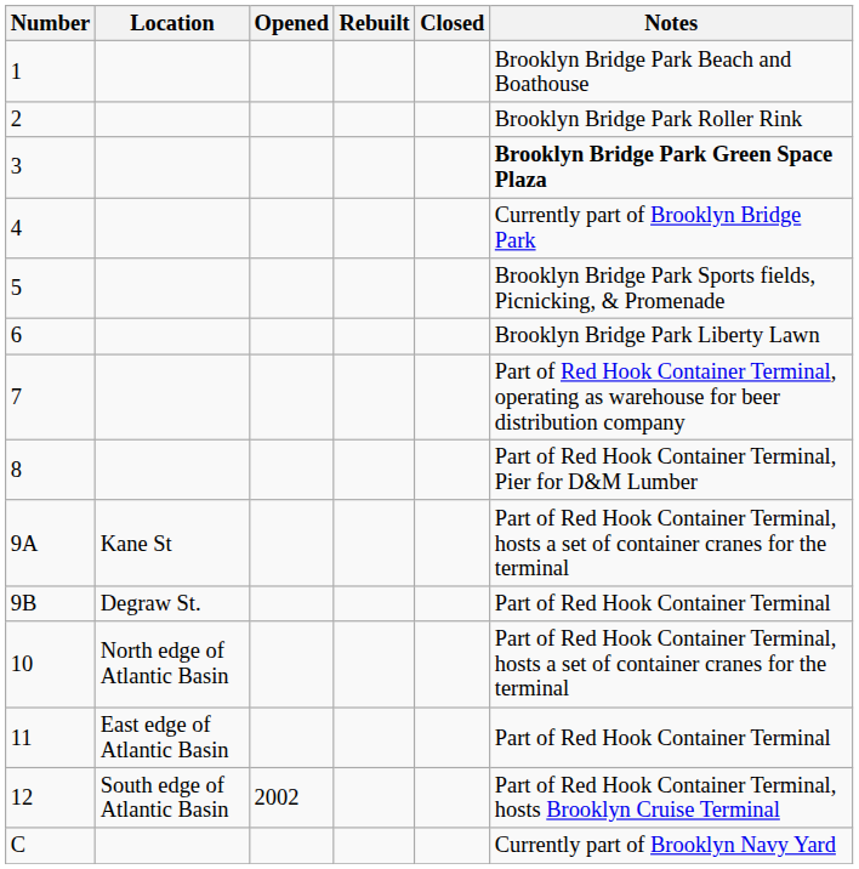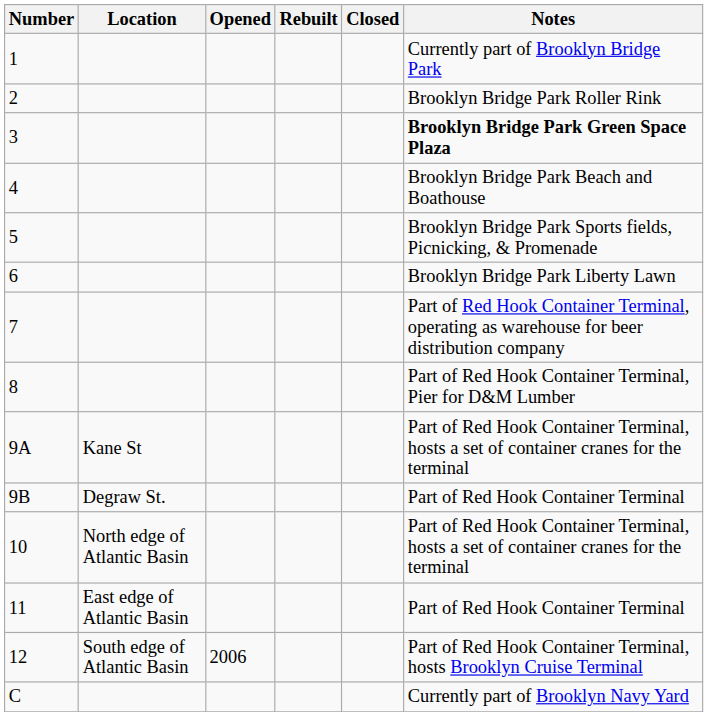1 | Notes: Brooklyn Bridge Park Beach and Boathouse -> Currently part of Brooklyn Bridge Park
4 | Notes: Currently part of Brooklyn Bridge Park -> Brooklyn Bridge Park Beach and Boathouse
12 | Opened: 2002 -> 2006
